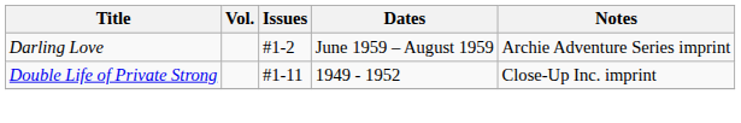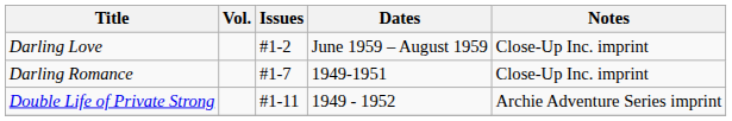Darling Love | Notes: Archie Adventure Series imprint -> Close-Up Inc. imprint
+ row: Darling Romance | #1-7 | 1949-1951 | Close-Up Inc. imprint
Double Life of Private Strong | Notes: Close-Up Inc. imprint -> Archie Adventure Series imprint
